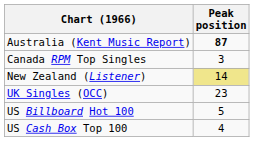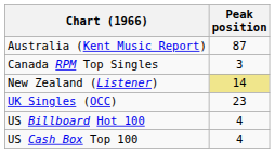Australia (Kent Music Report) | Peak position: bold -> normal
US Billboard Hot 100 | Peak position: 5 -> 4
